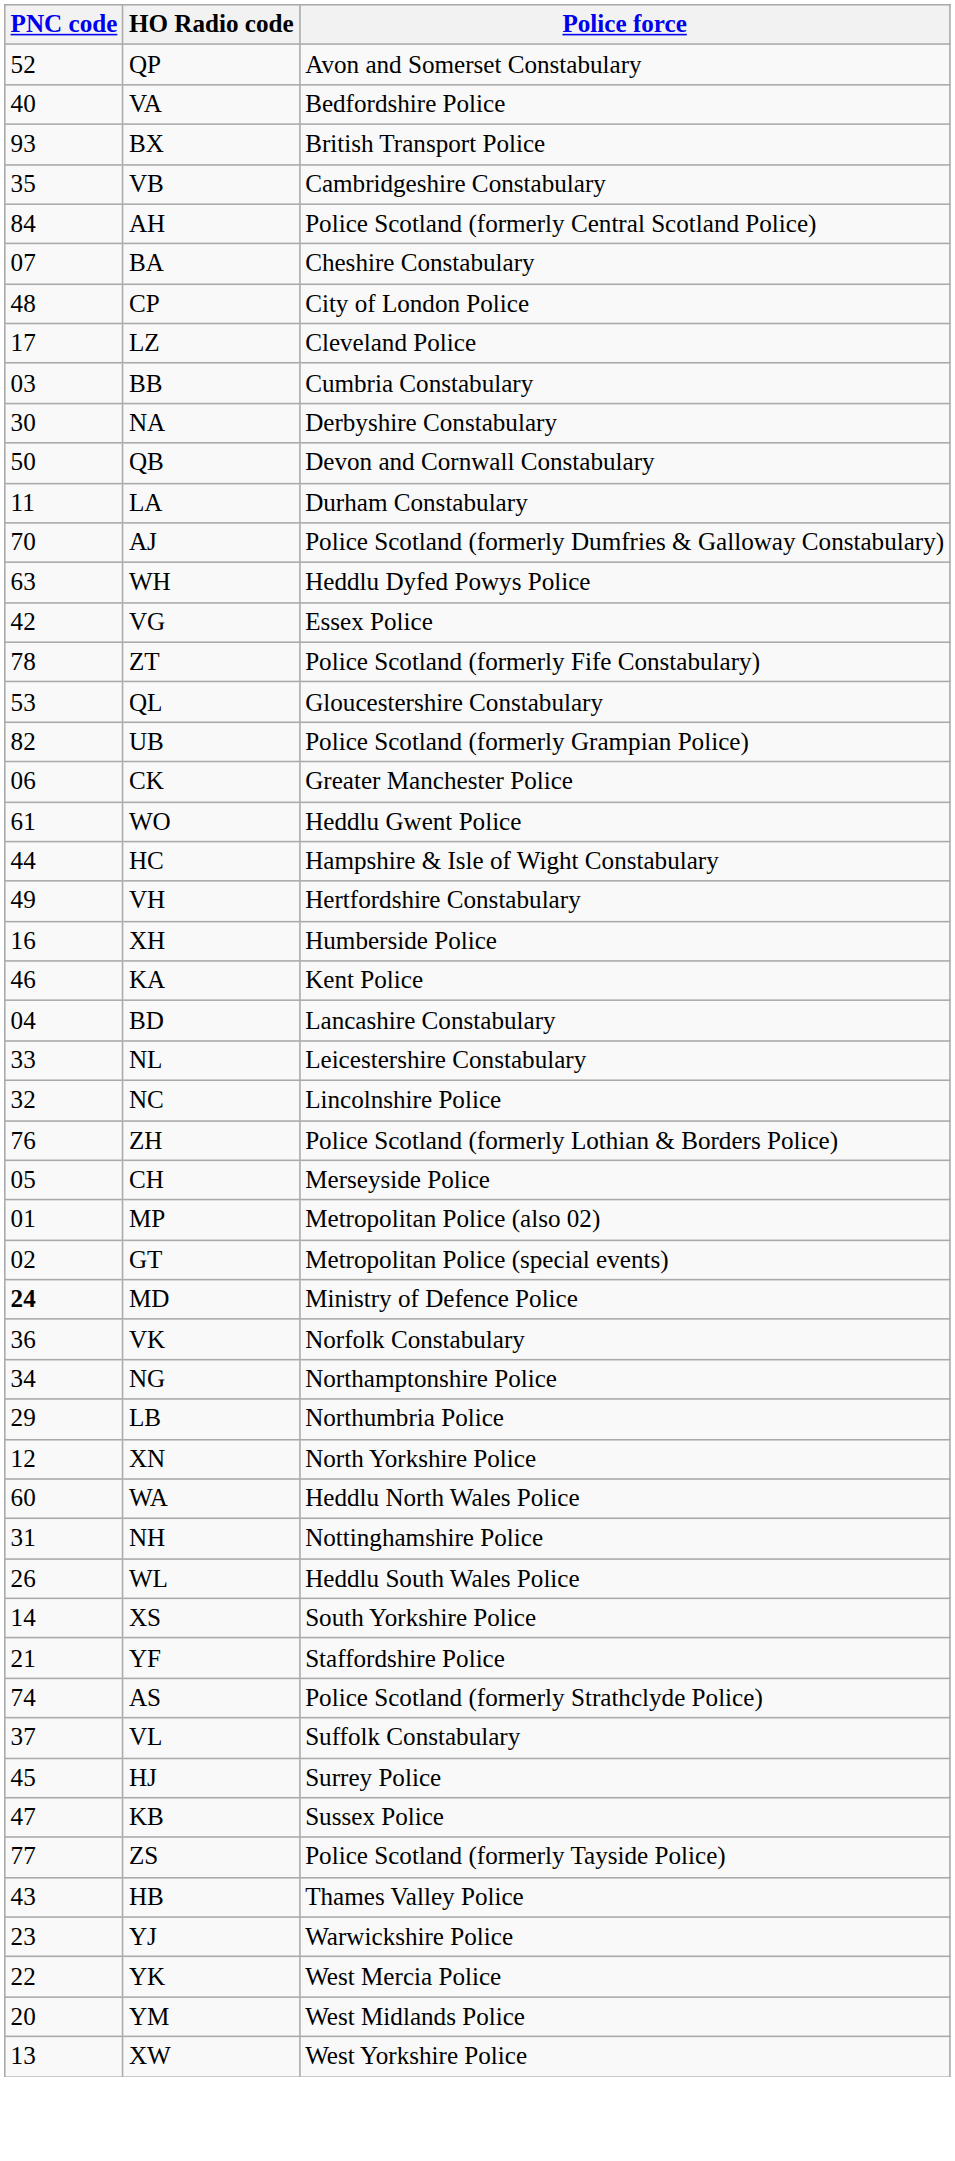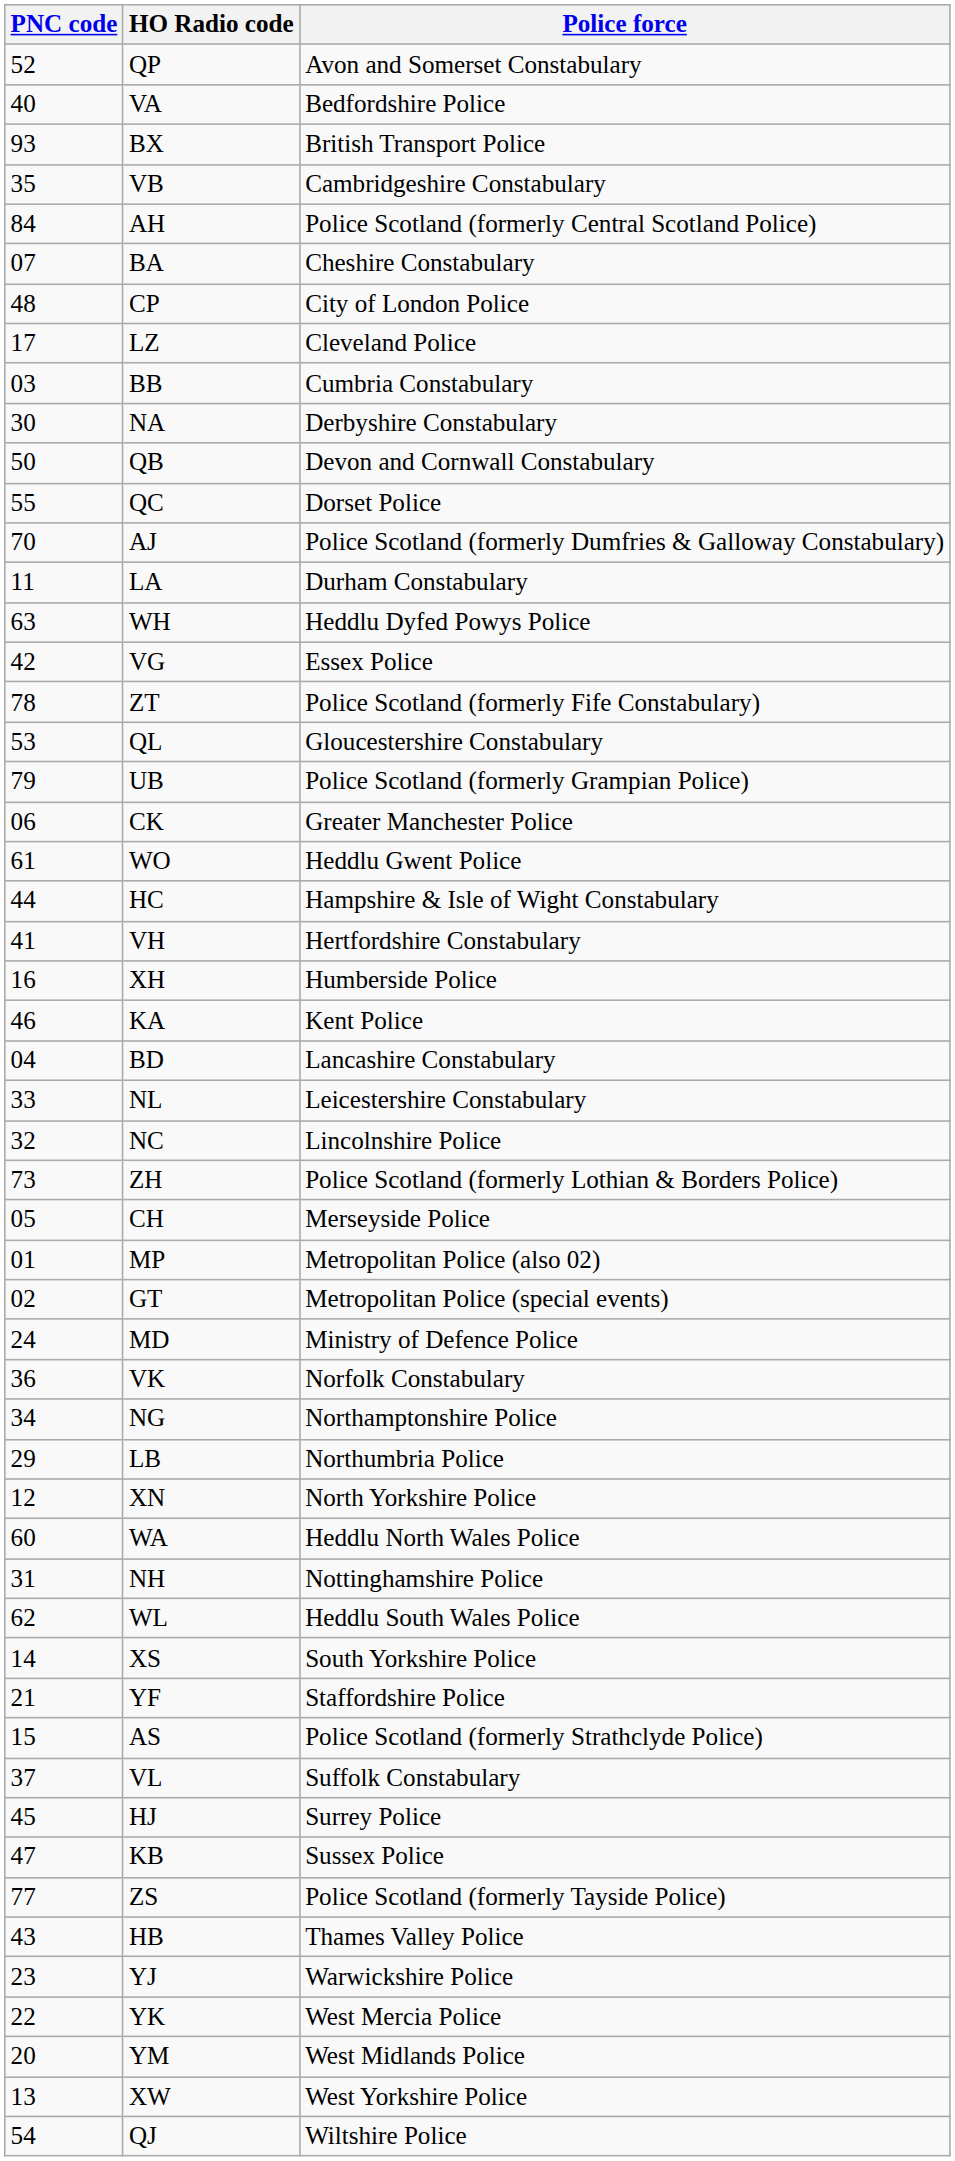+ row: 55 | QC | Dorset Police
rows swapped: AJ <-> LA
UB | PNC code: 82 -> 79
VH | PNC code: 49 -> 41
ZH | PNC code: 76 -> 73
MD | PNC code: bold -> normal
WL | PNC code: 26 -> 62
AS | PNC code: 74 -> 15
+ row: 54 | QJ | Wiltshire Police
